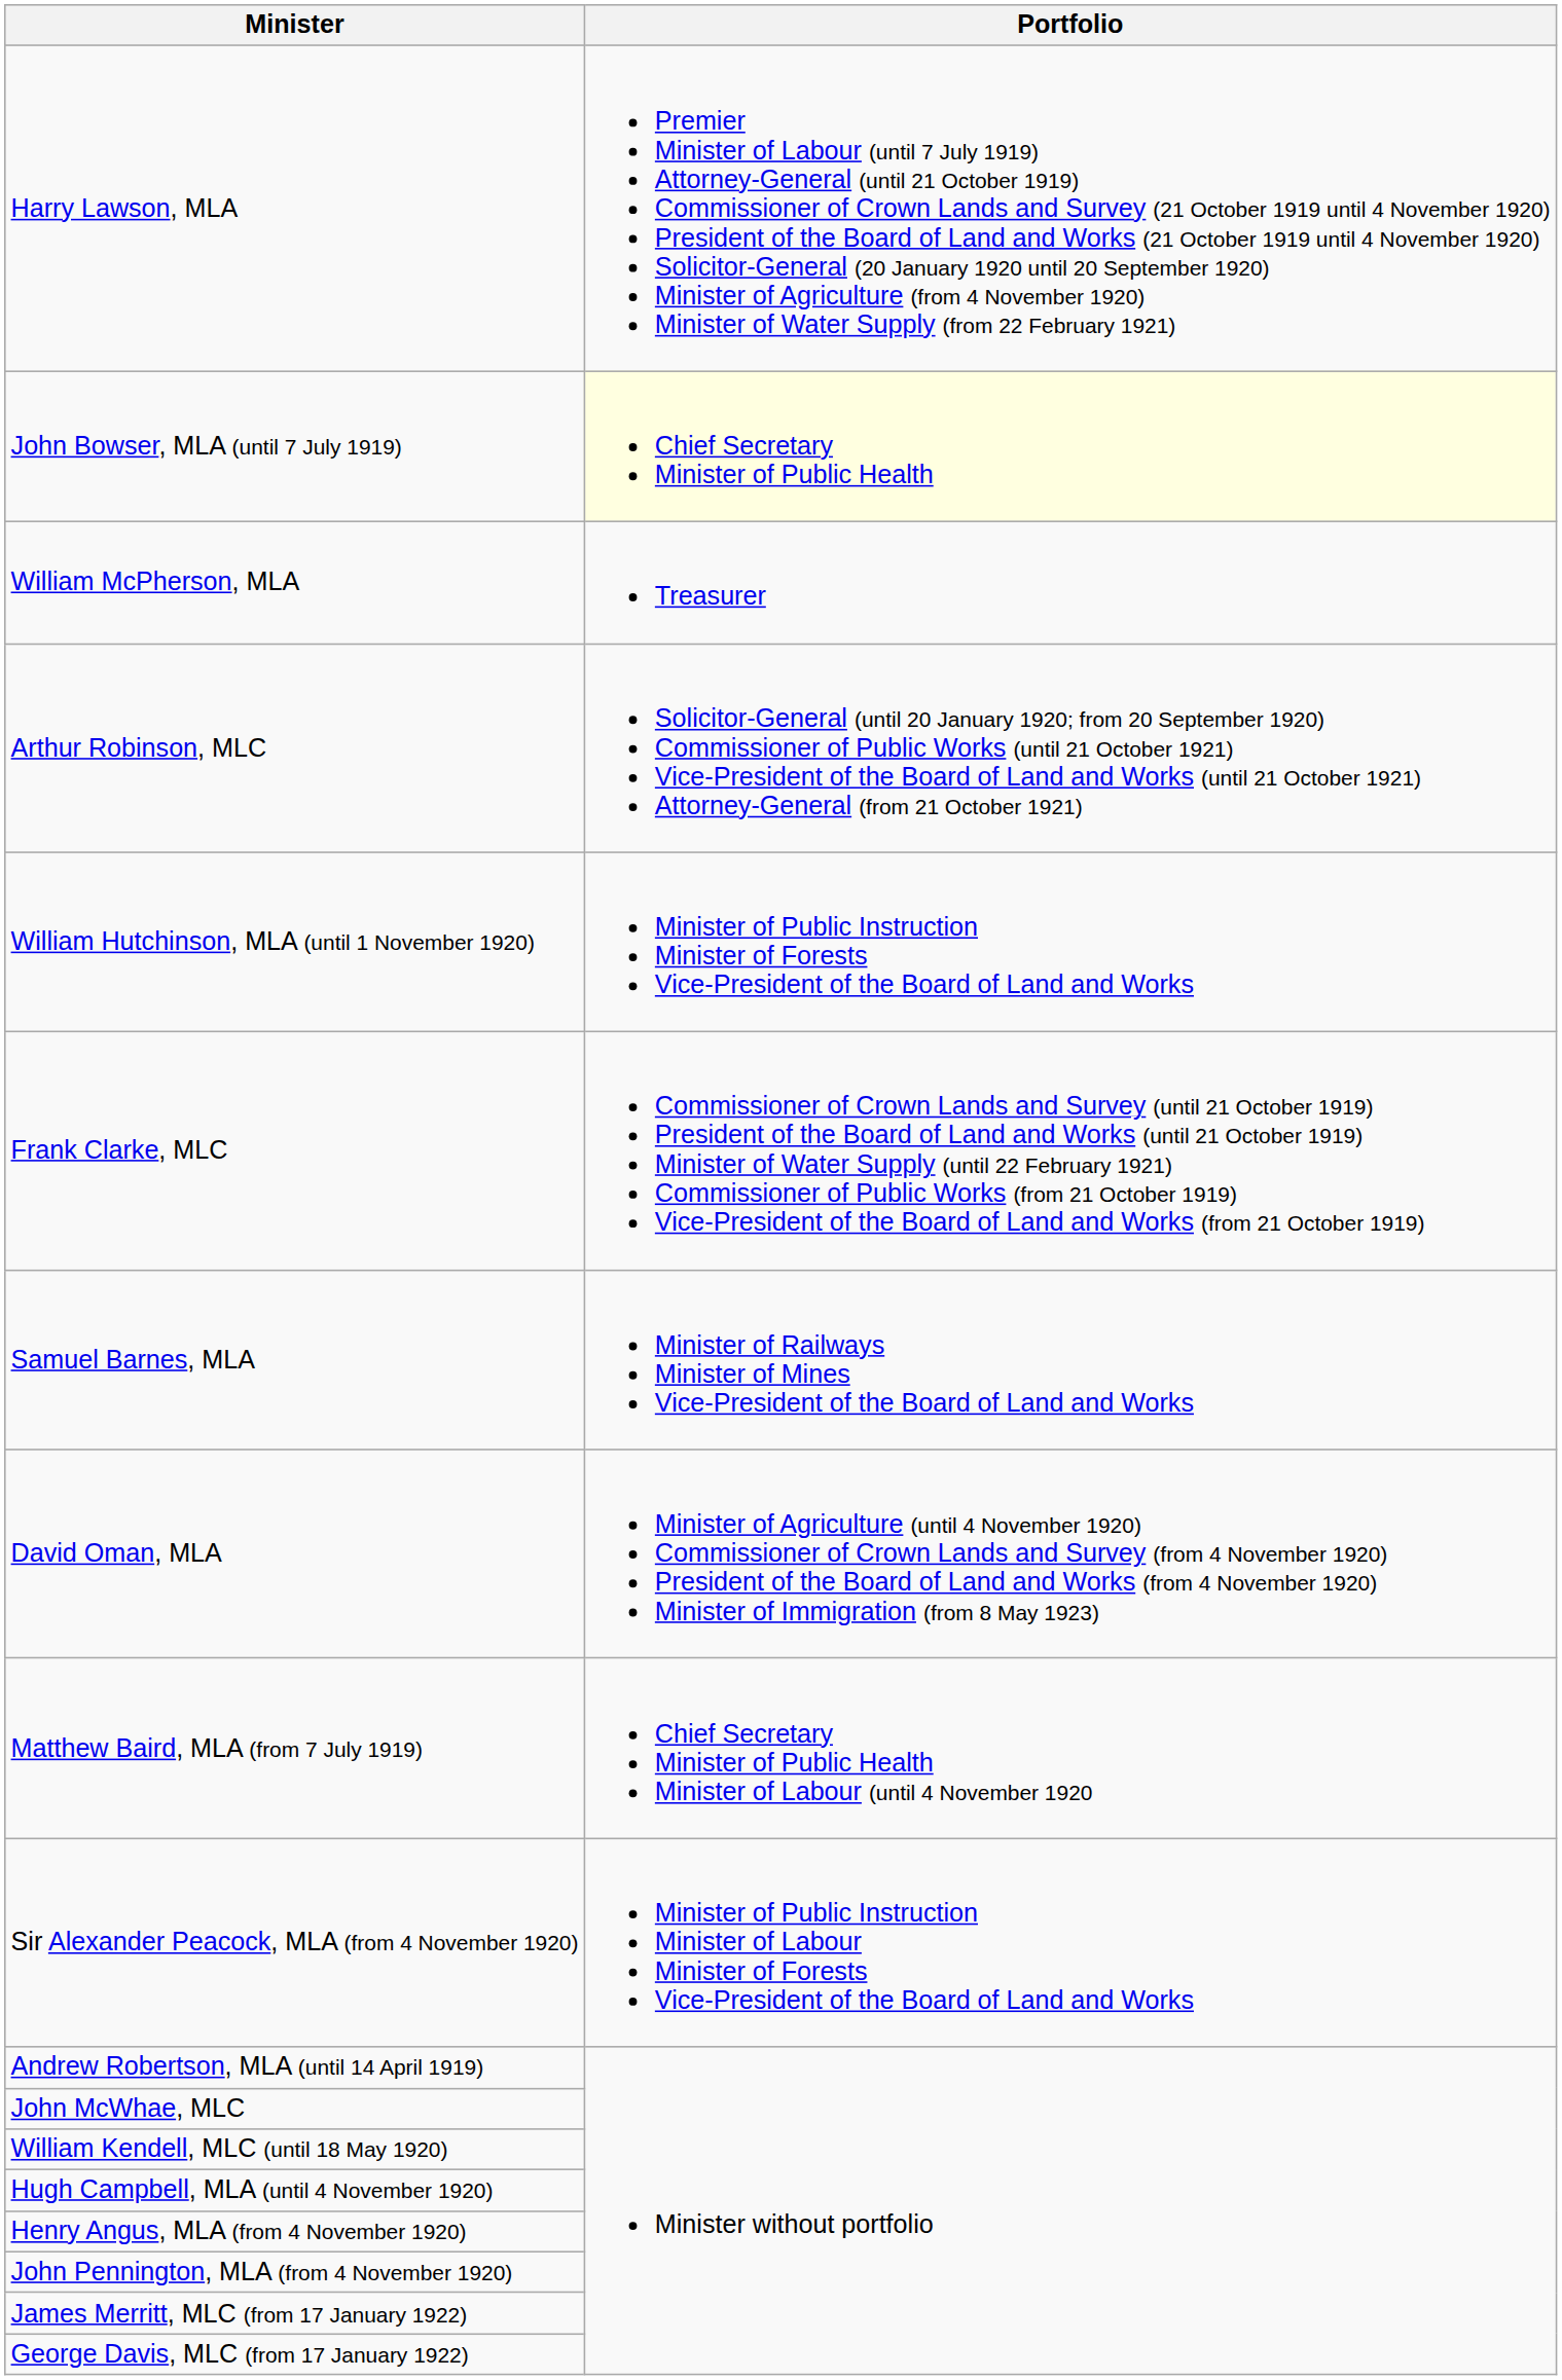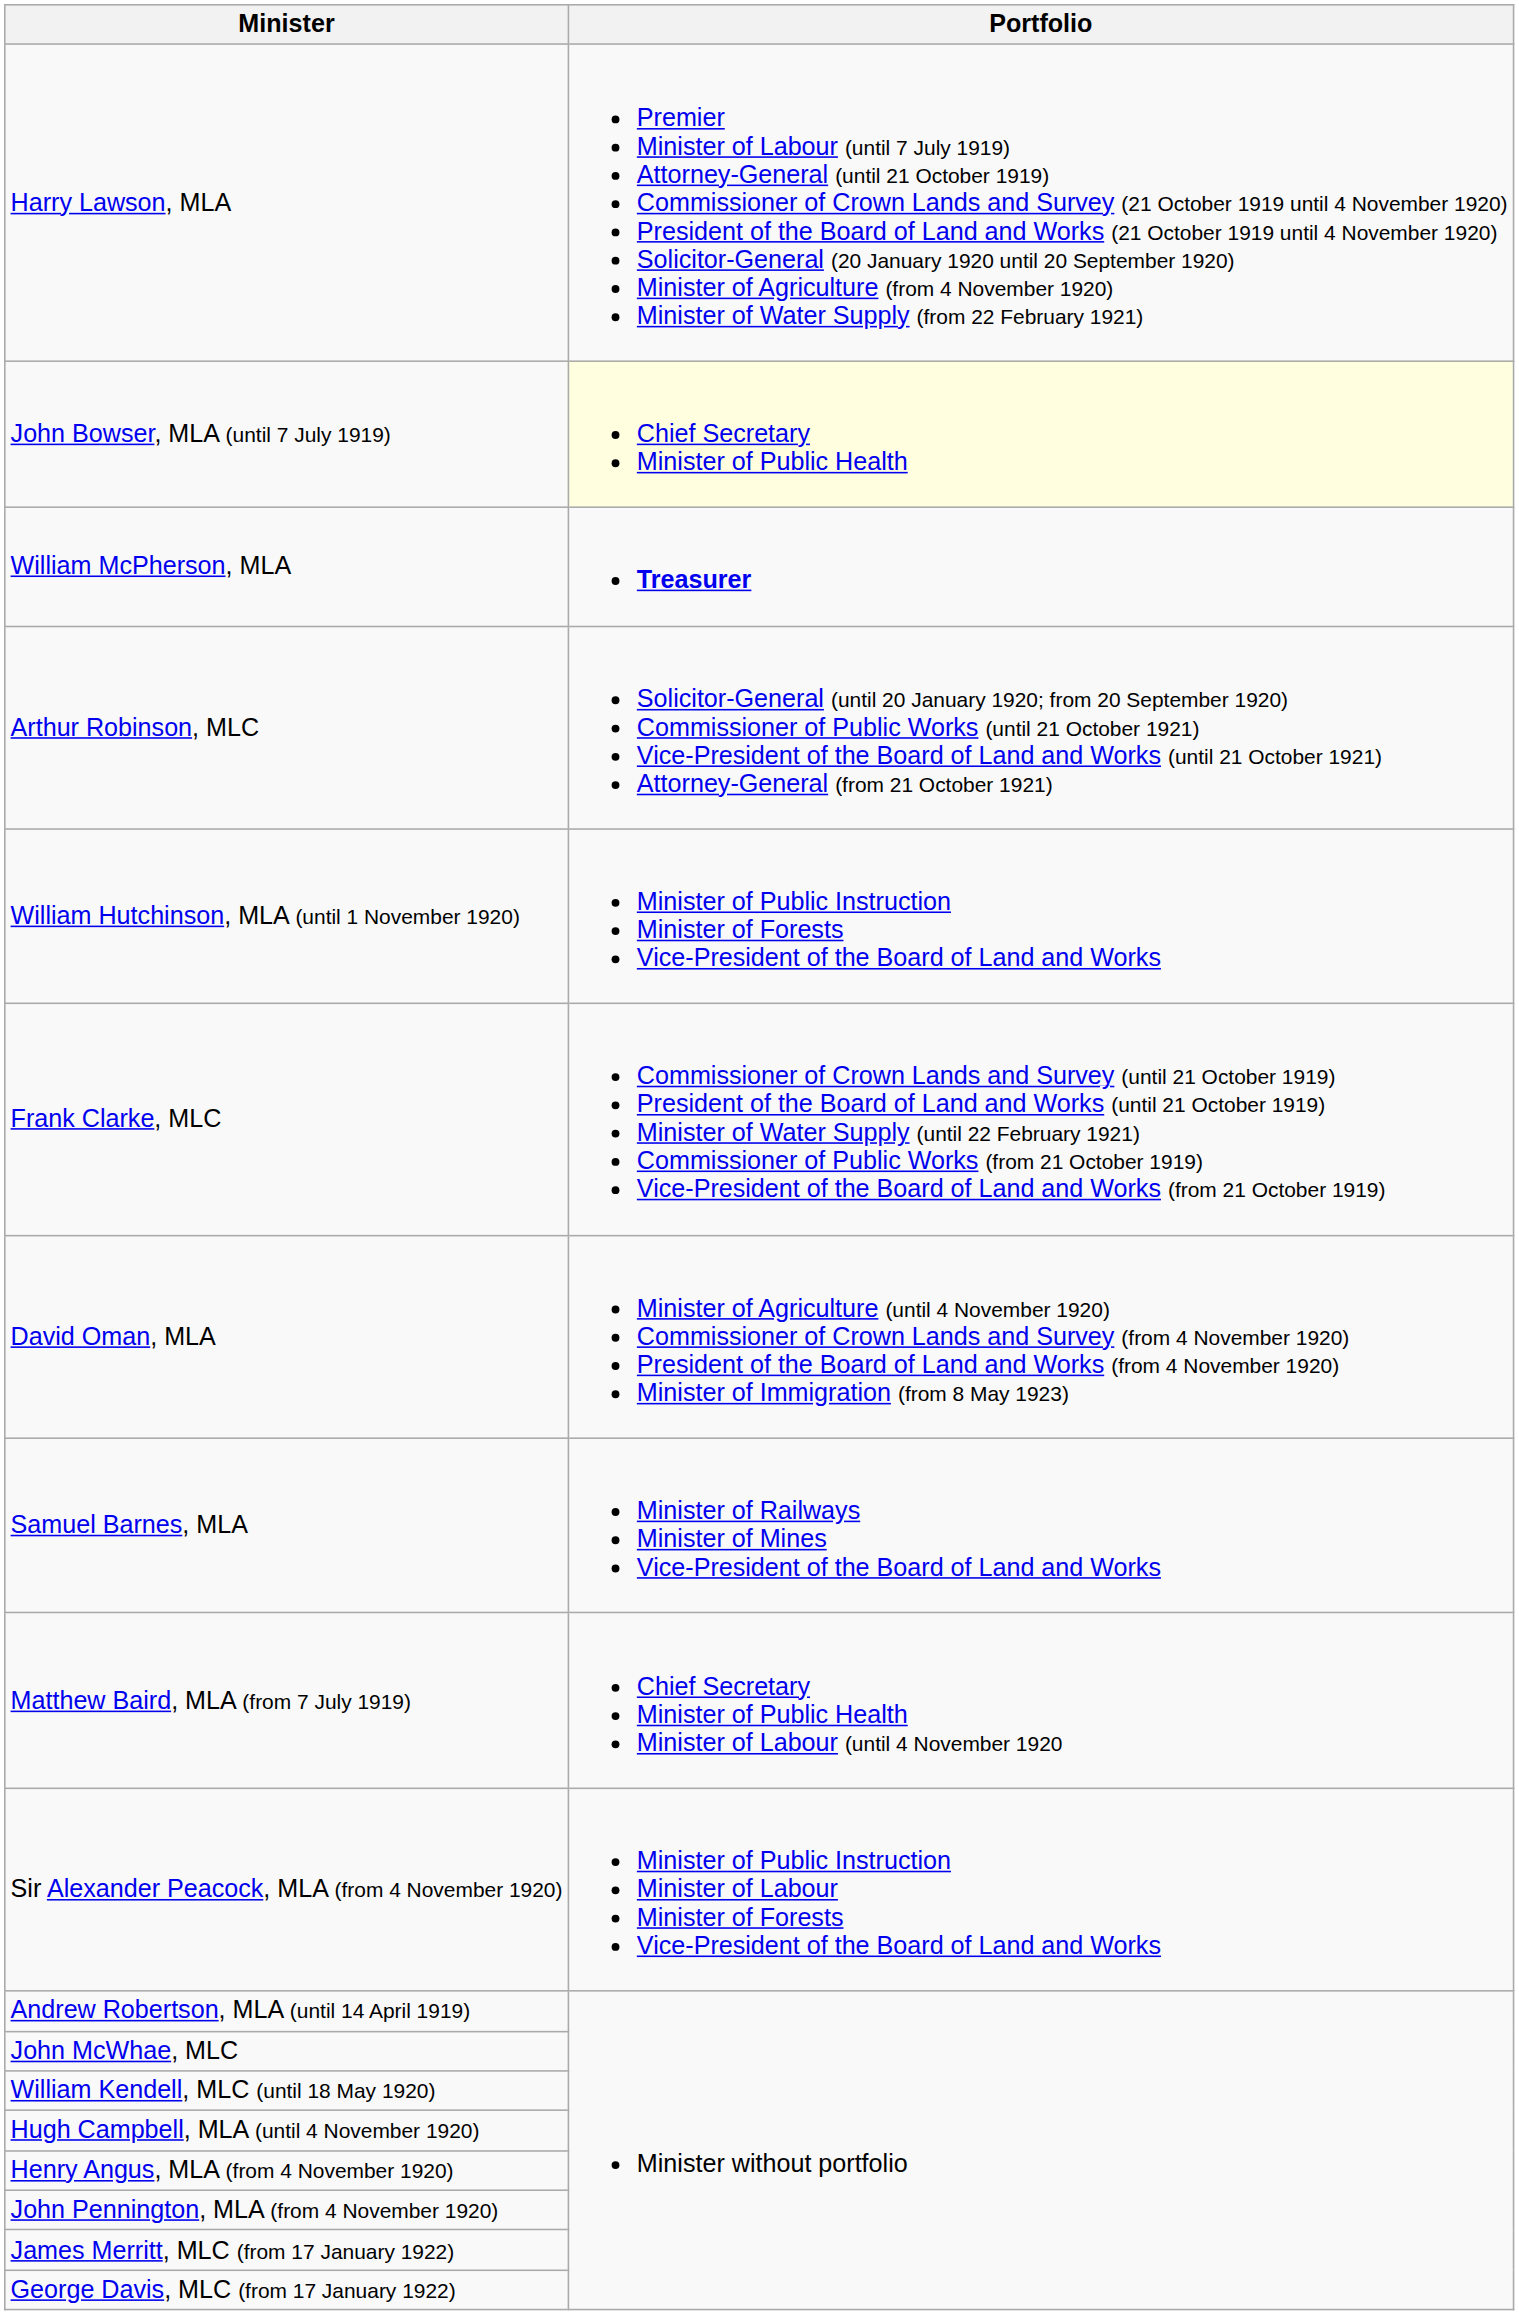William McPherson, MLA | Portfolio: normal -> bold
rows swapped: Samuel Barnes, MLA <-> David Oman, MLA
